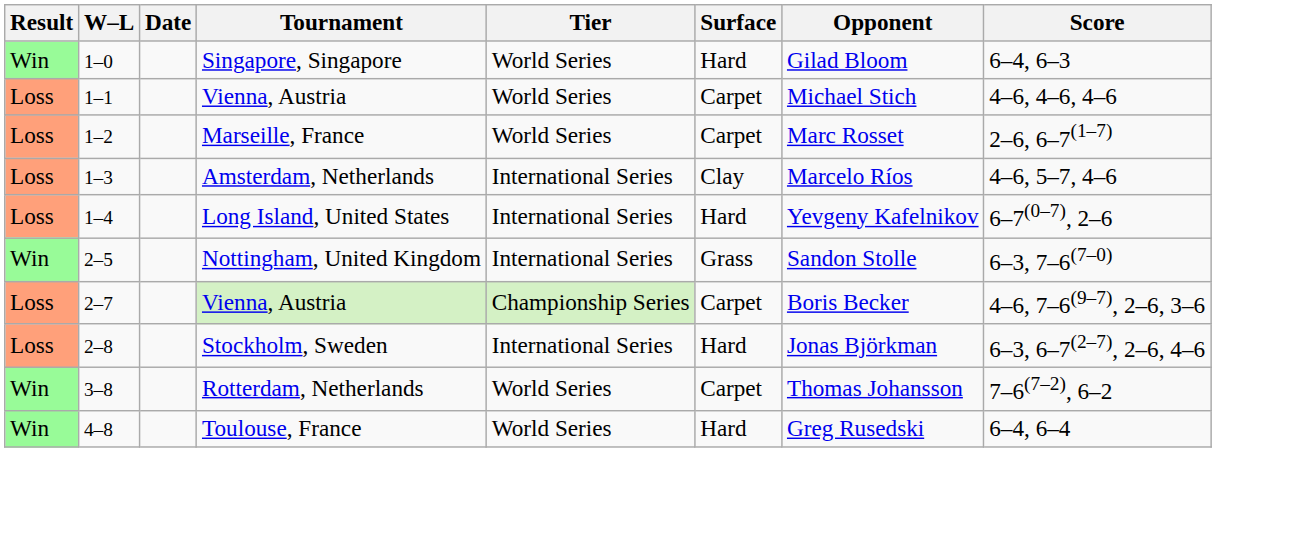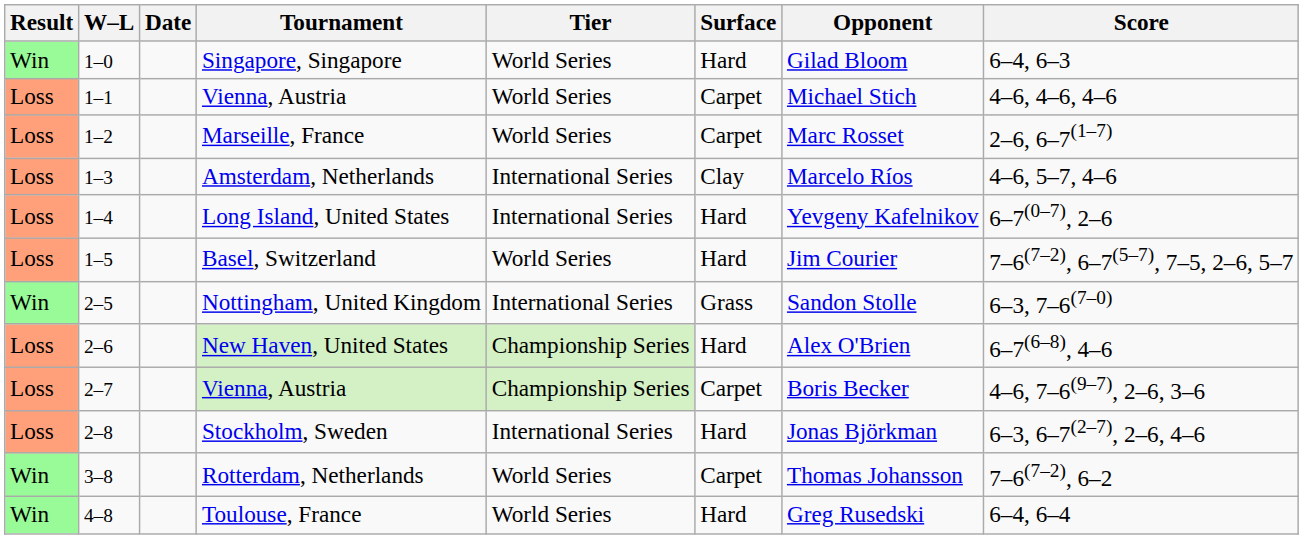+ row: Loss | 1–5 | Basel, Switzerland | World Series | Hard | Jim Courier | 7–6(7–2), 6–7(5–7), 7–5, 2–6, 5–7
+ row: Loss | 2–6 | New Haven, United States | Championship Series | Hard | Alex O'Brien | 6–7(6–8), 4–6
